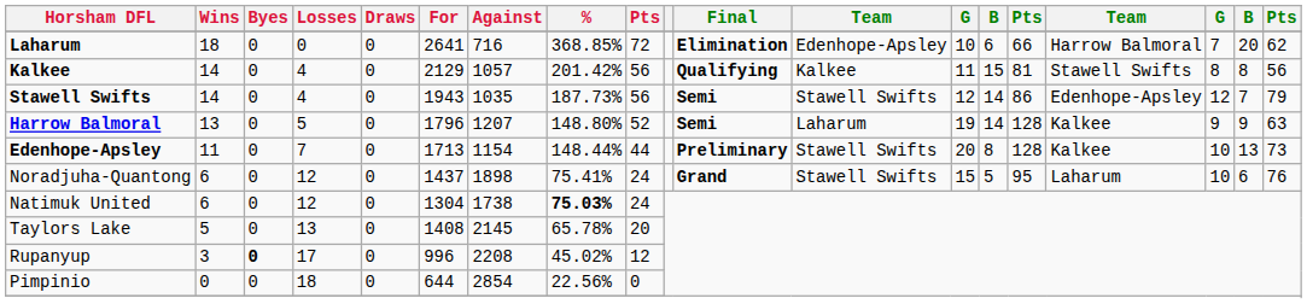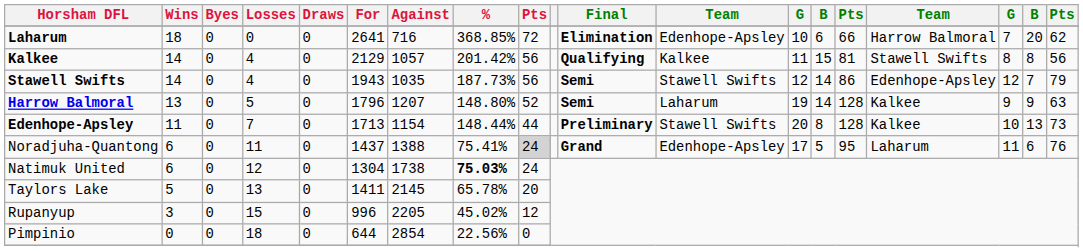Noradjuha-Quantong | Losses: 12 -> 11
Noradjuha-Quantong | Against: 1898 -> 1388
Noradjuha-Quantong | column 9: no background -> lightgrey background
Noradjuha-Quantong | column 12: Stawell Swifts -> Edenhope-Apsley
Noradjuha-Quantong | column 13: 15 -> 17
Noradjuha-Quantong | column 17: 10 -> 11
Taylors Lake | For: 1408 -> 1411
Rupanyup | Byes: bold -> normal
Rupanyup | Losses: 17 -> 15
Rupanyup | Against: 2208 -> 2205
